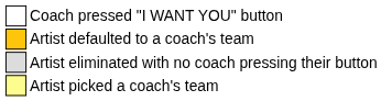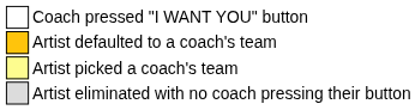rows swapped: Artist picked a coach's team <-> Artist eliminated with no coach pressing their button
